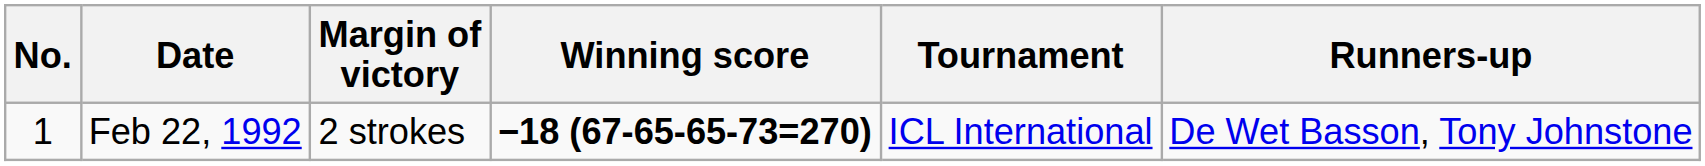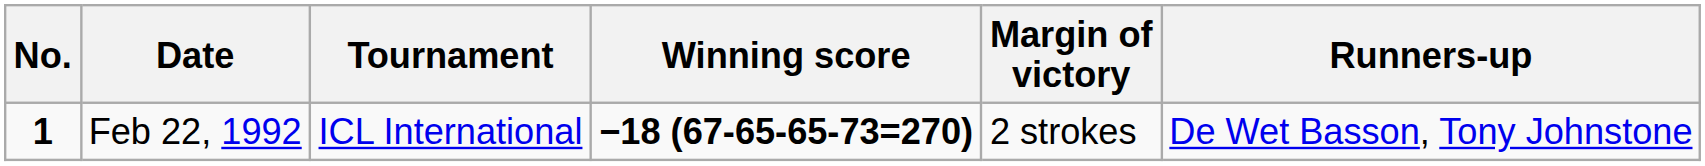columns swapped: Tournament <-> Margin of victory
Feb 22, 1992 | No.: normal -> bold
